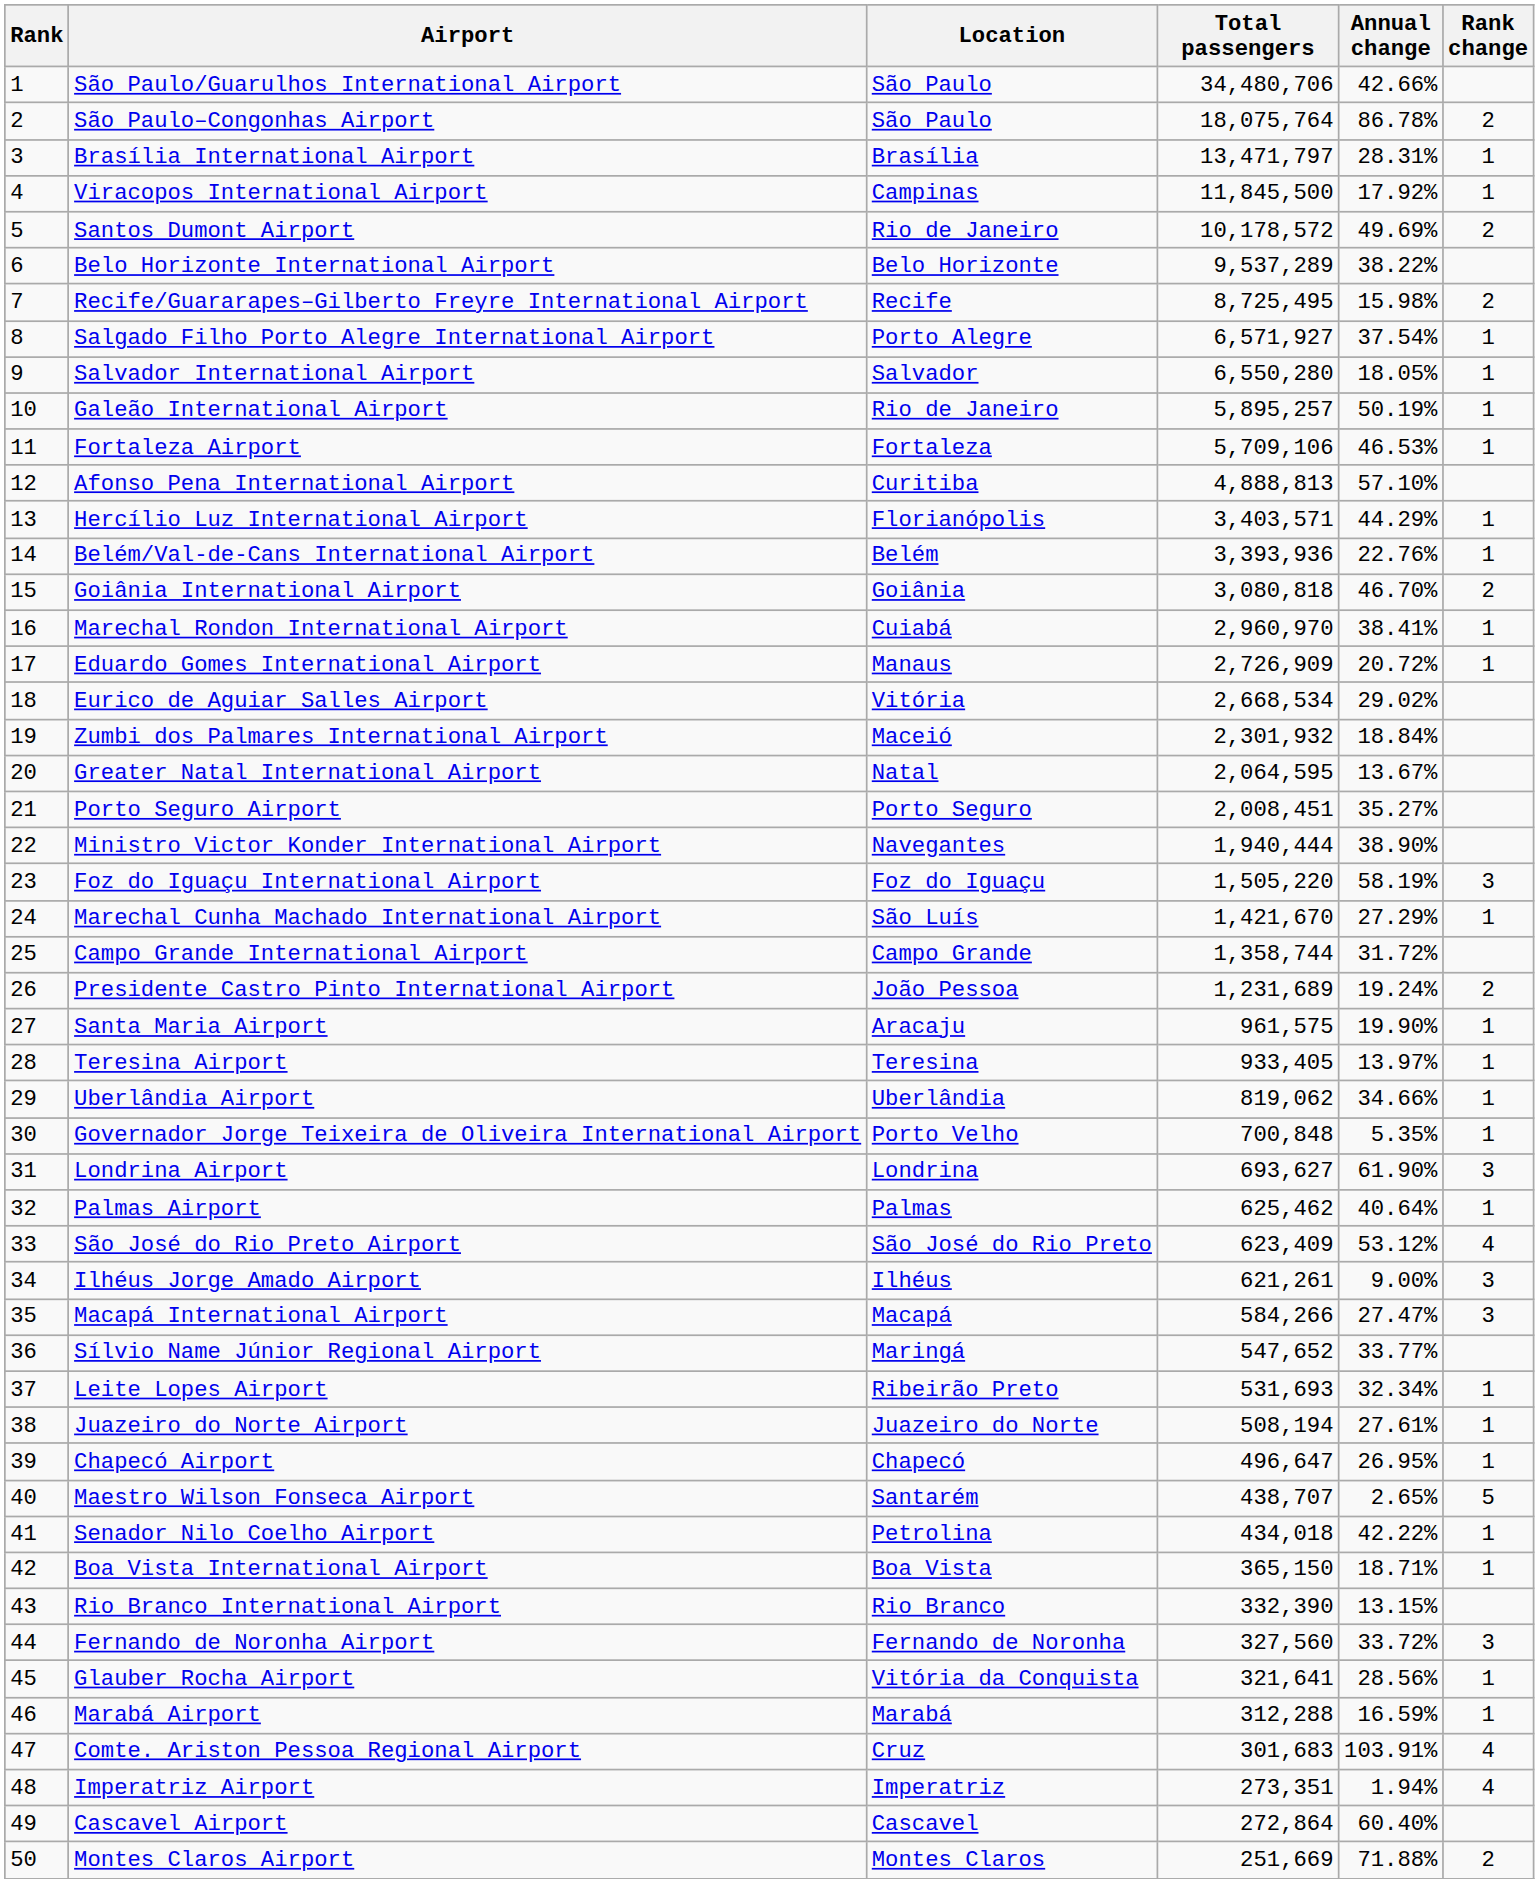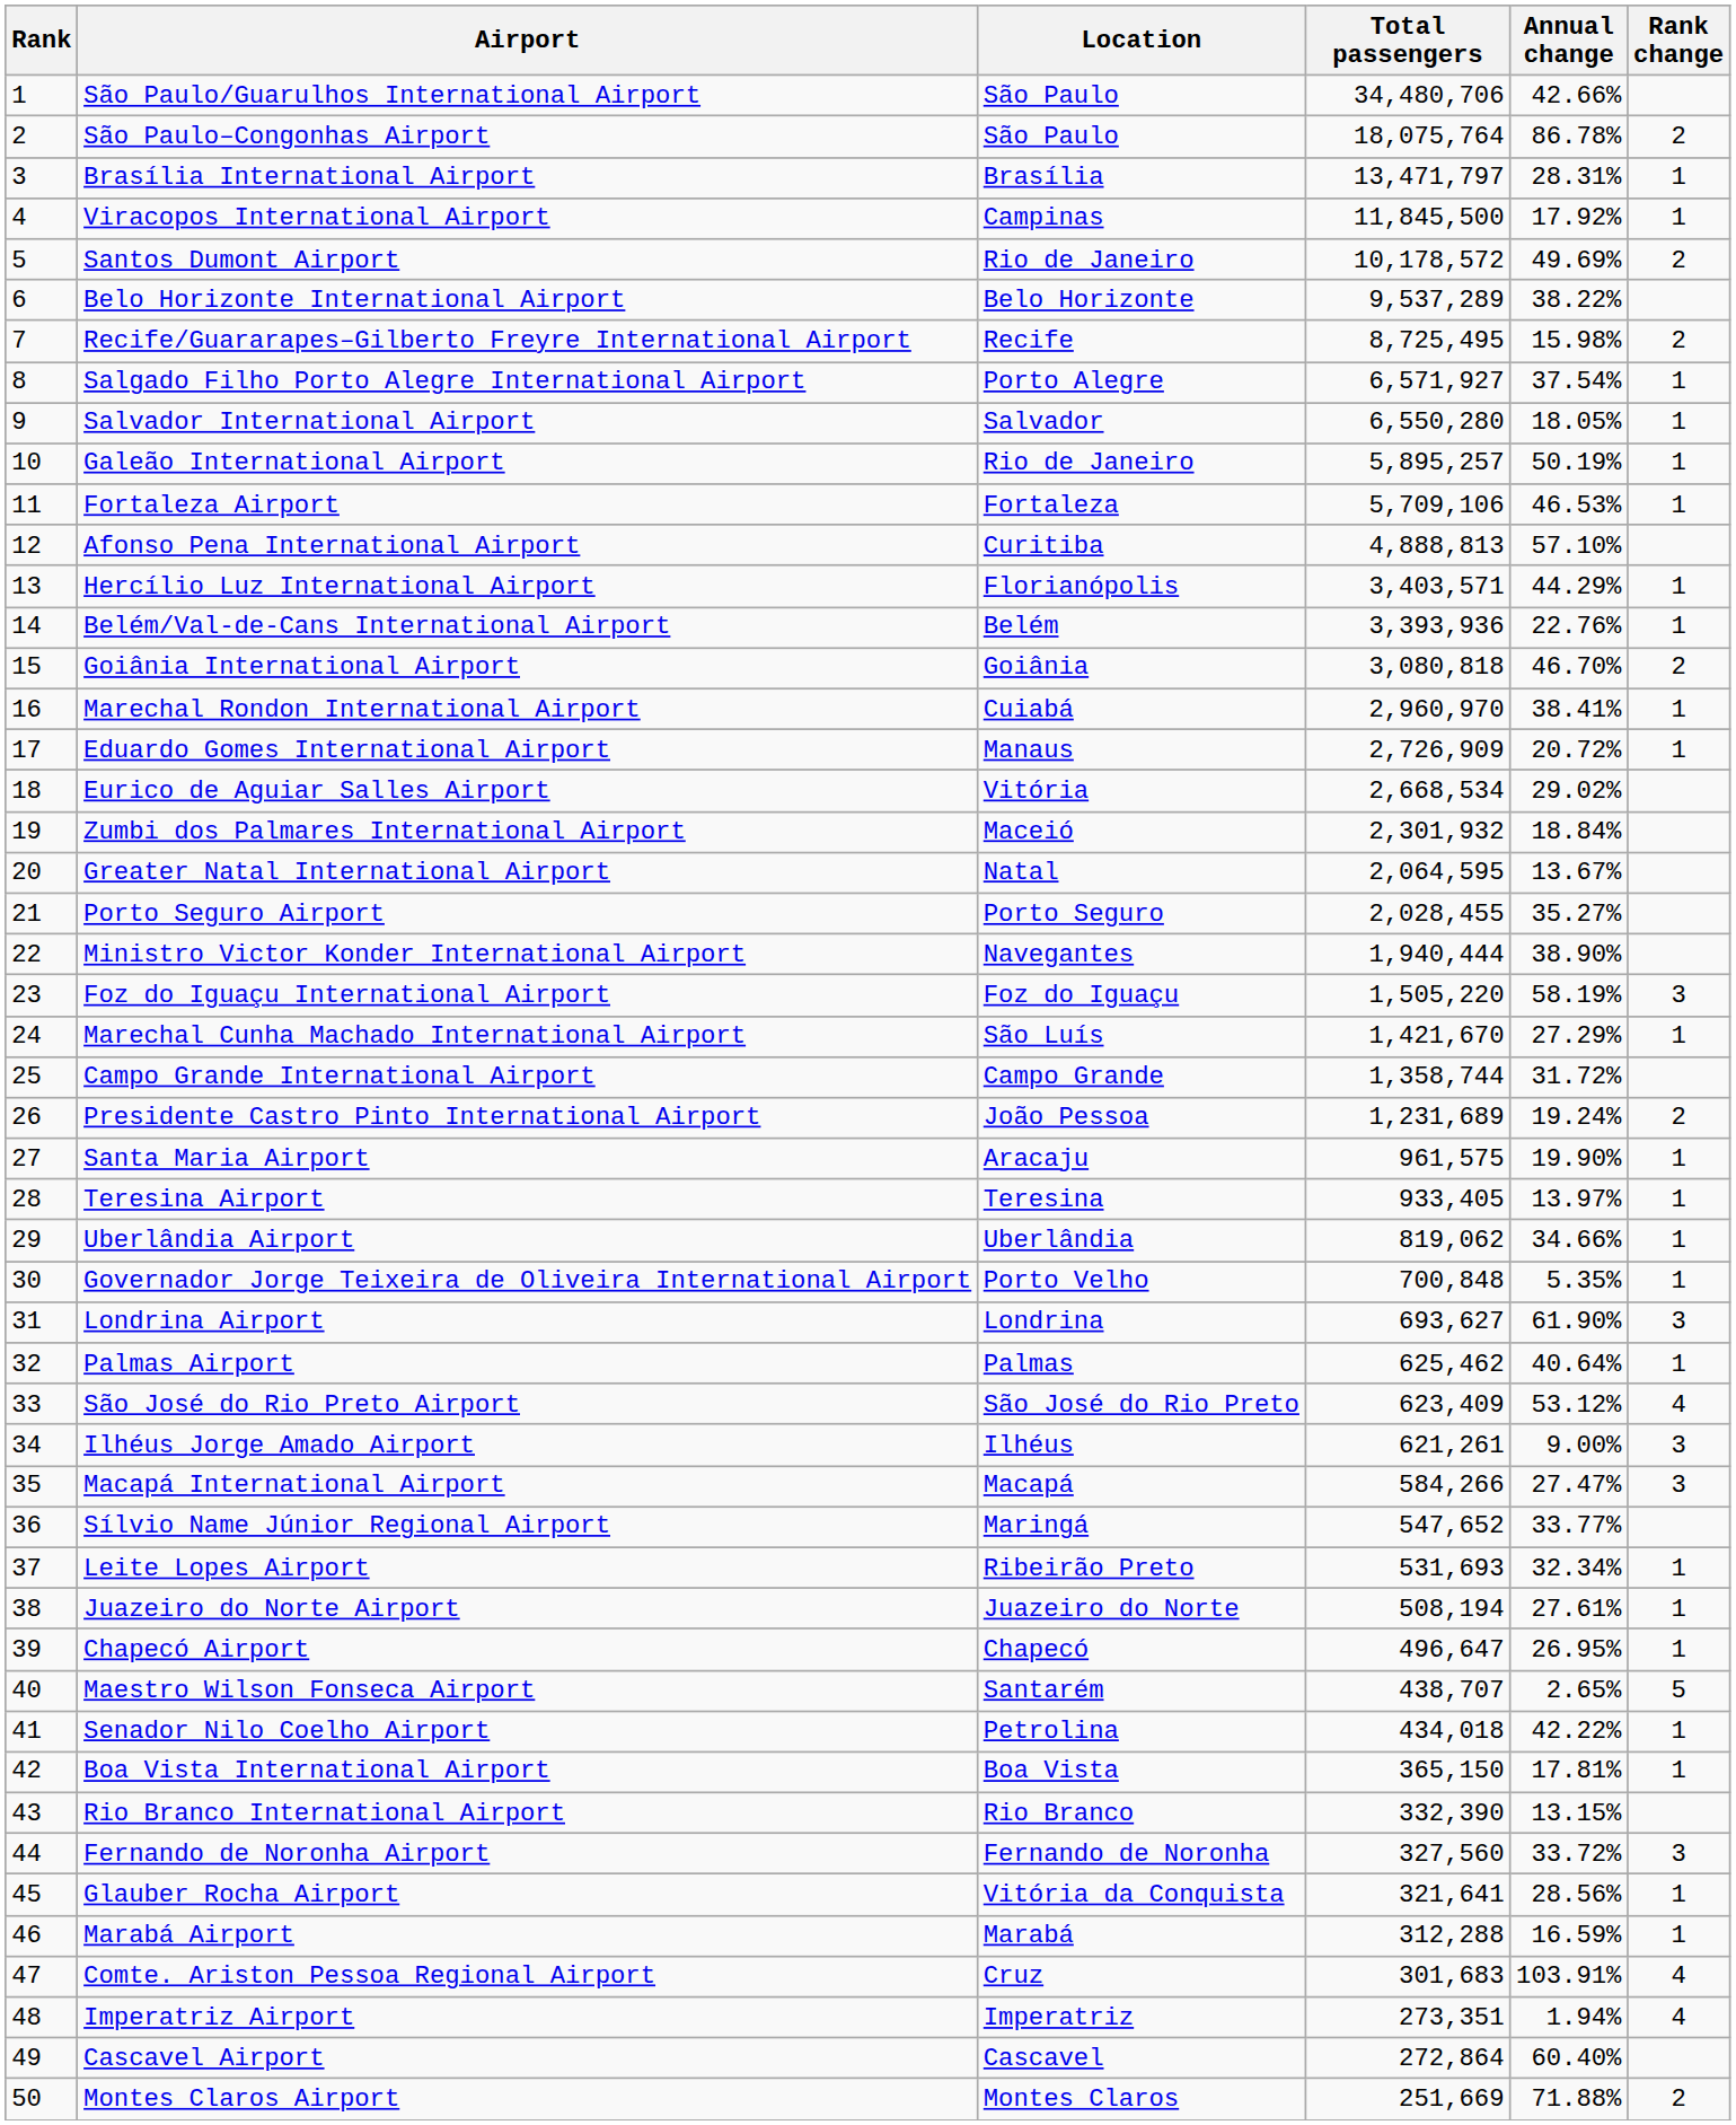Porto Seguro Airport | Total passengers: 2,008,451 -> 2,028,455
Boa Vista International Airport | Annual change: 18.71% -> 17.81%
